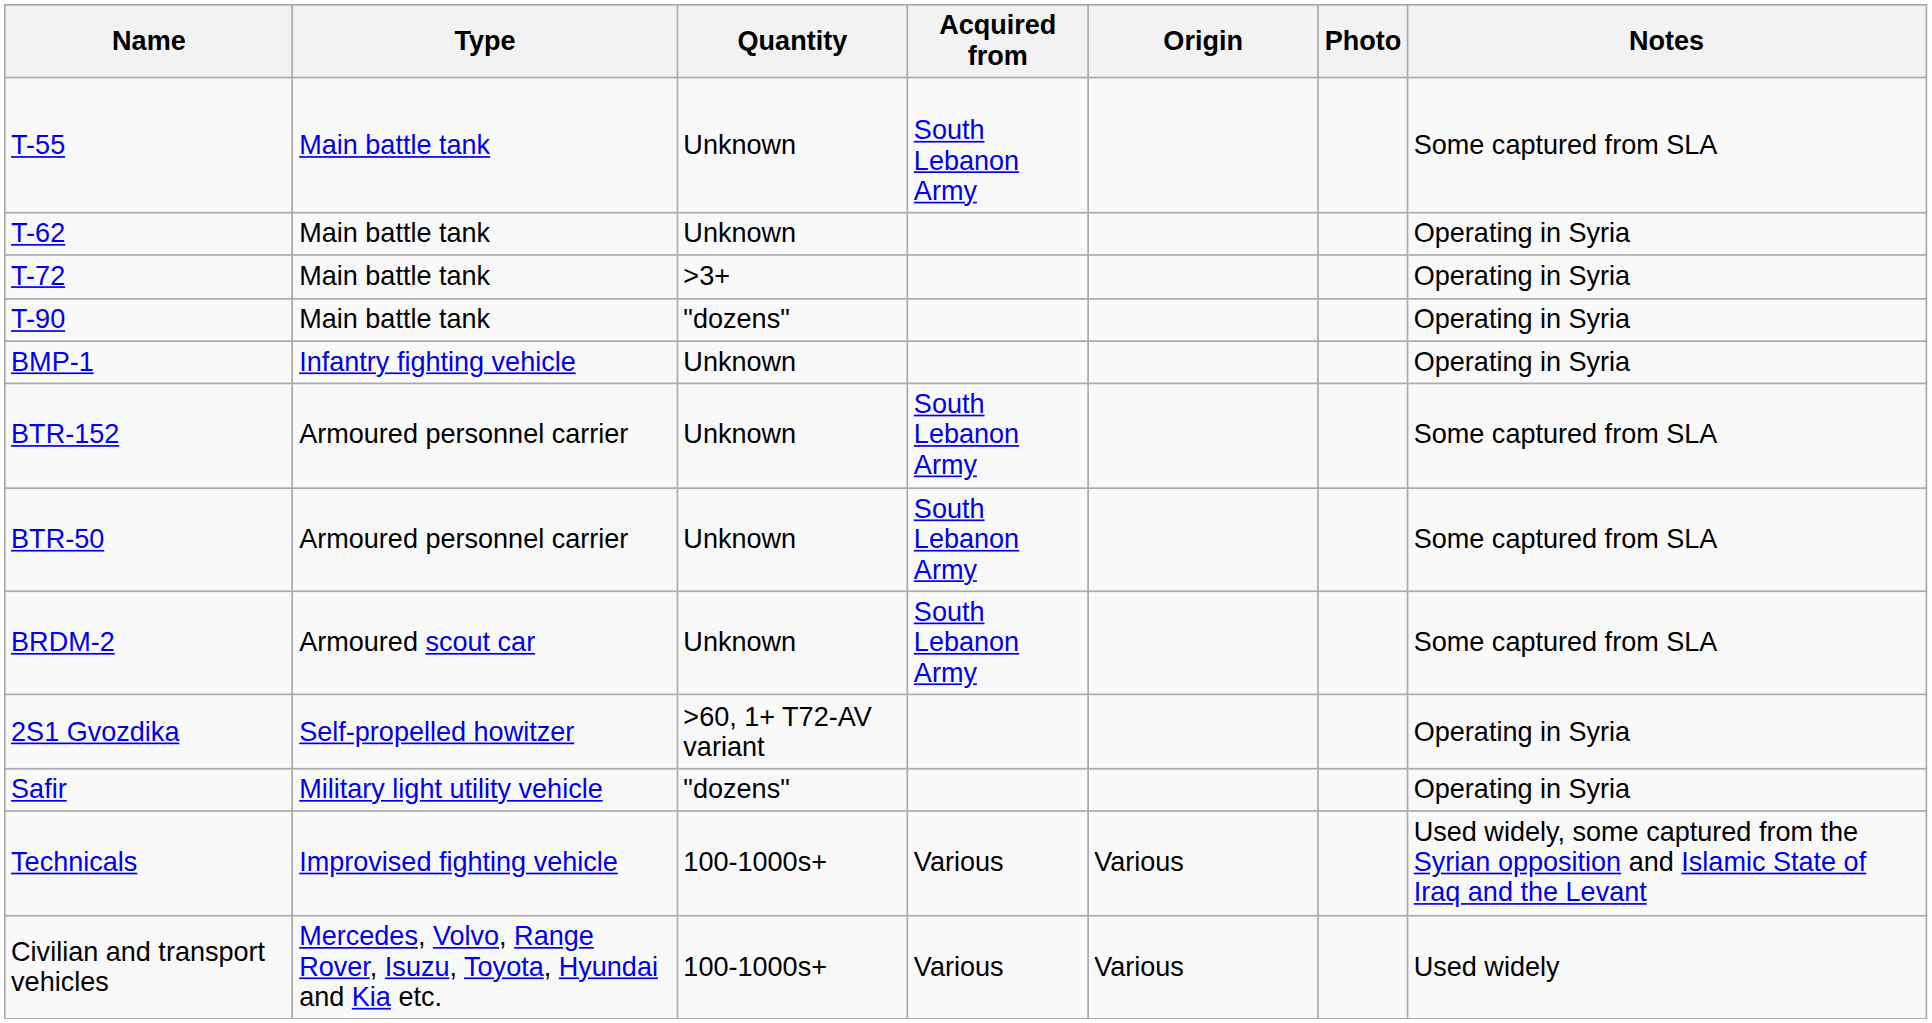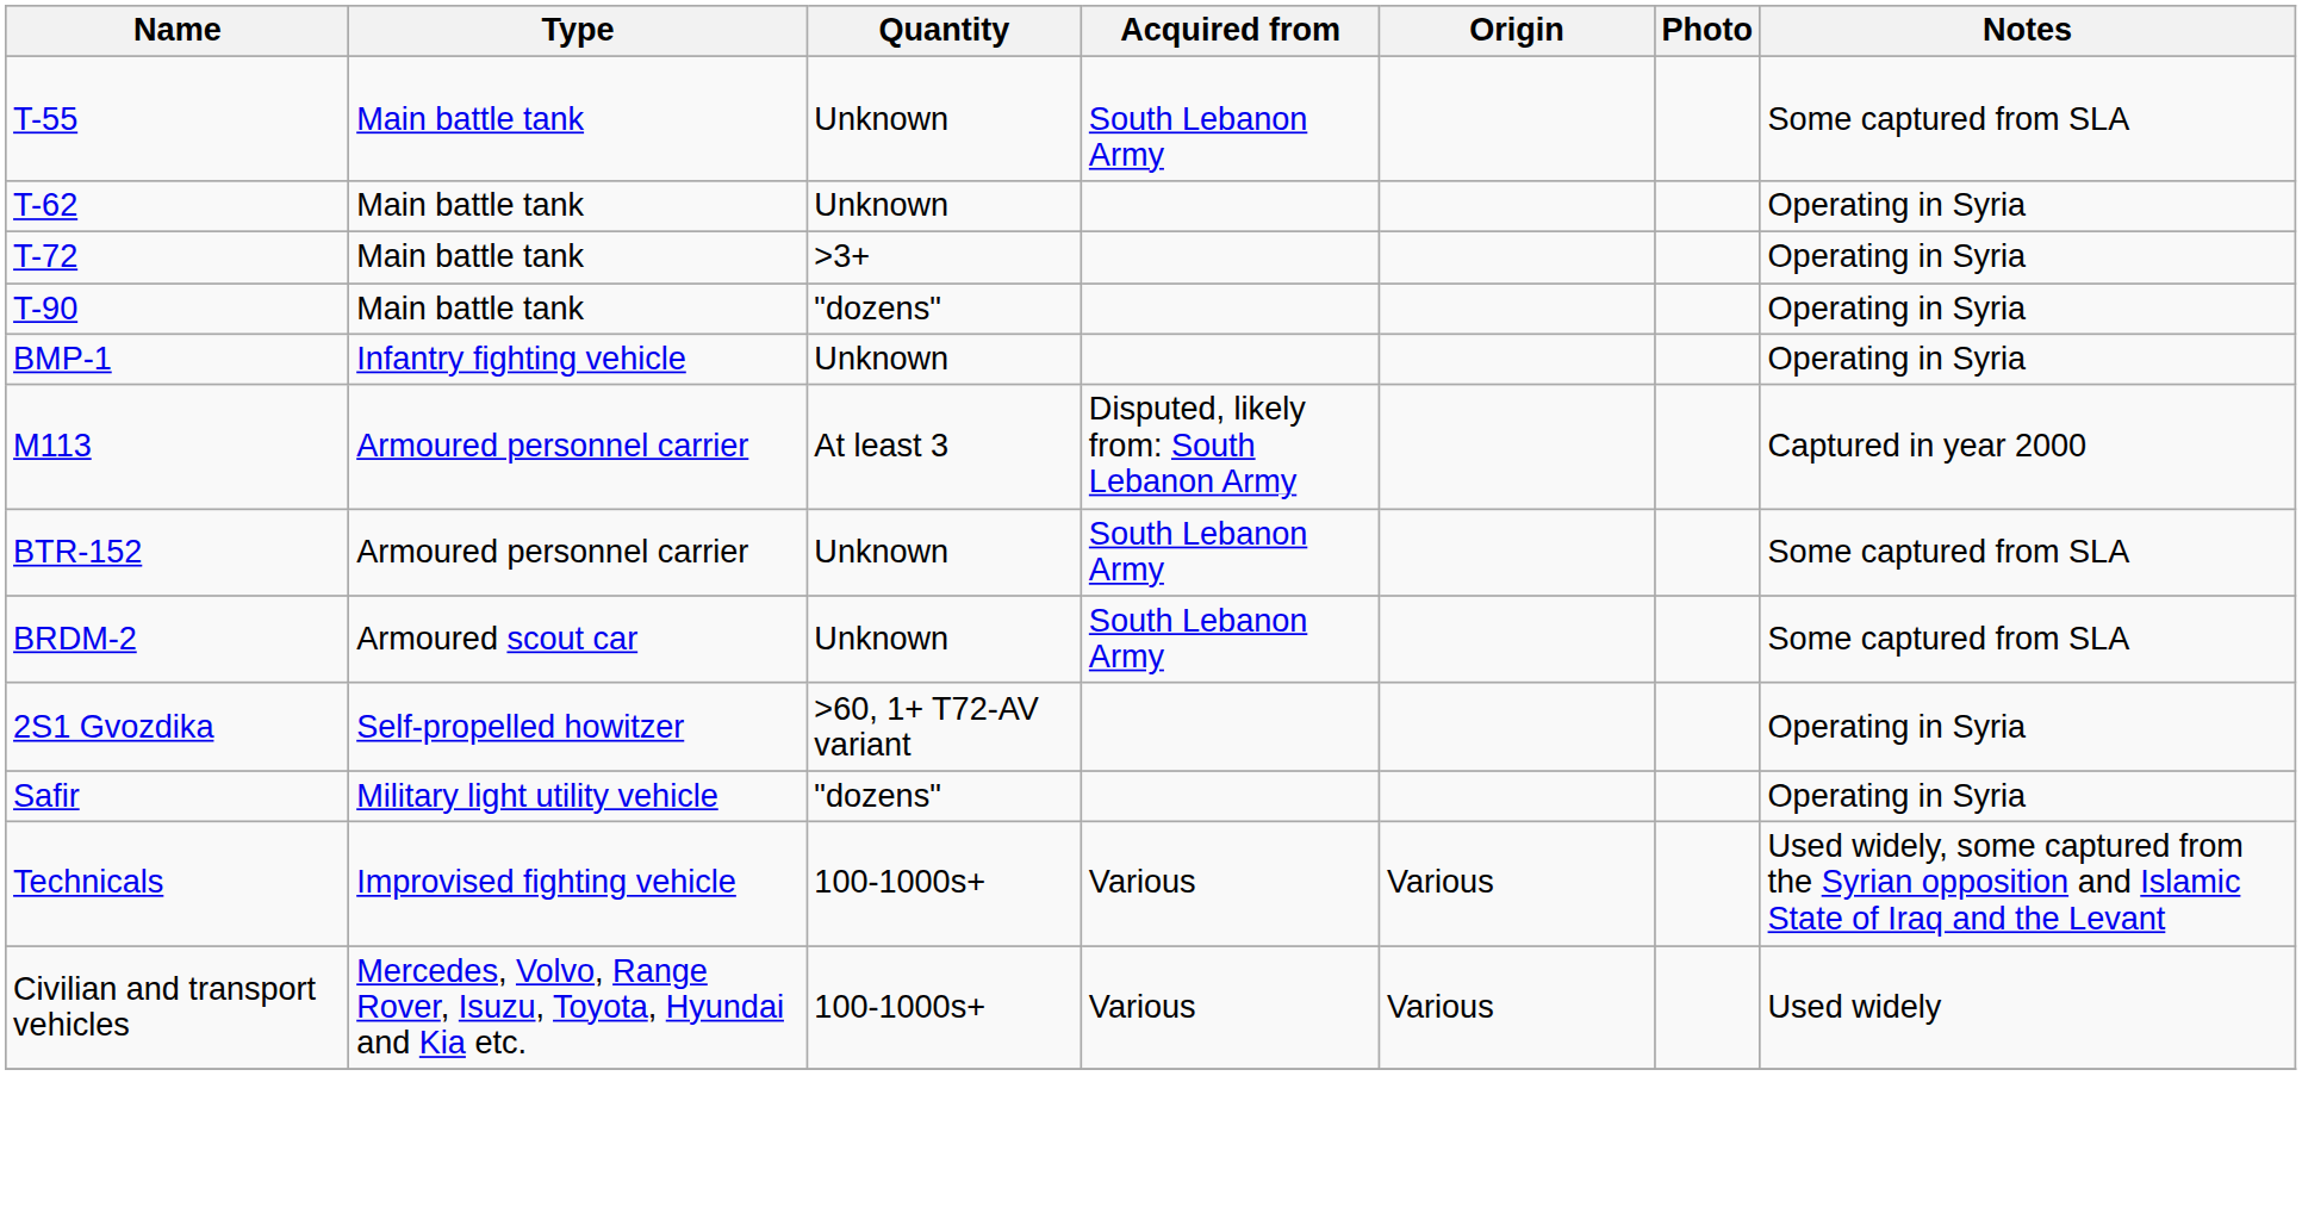+ row: M113 | Armoured personnel carrier | At least 3 | Disputed, likely from: South Lebanon Army | Captured in year 2000
- row: BTR-50 | Armoured personnel carrier | Unknown | South Lebanon Army | Some captured from SLA
